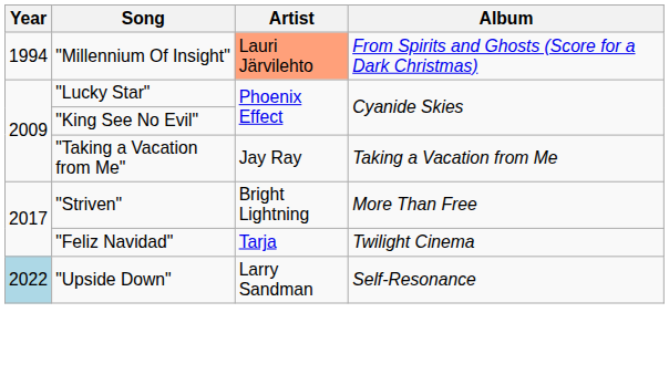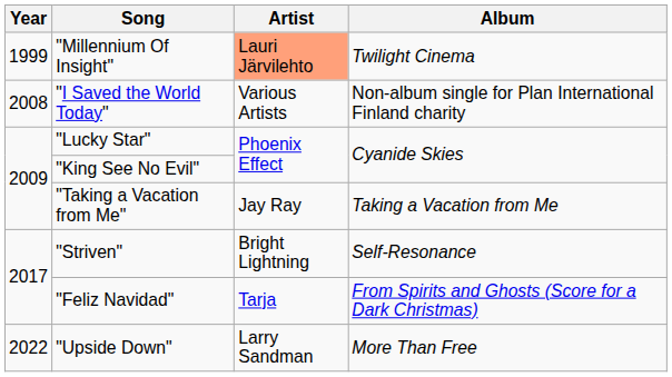"Millennium Of Insight" | Year: 1994 -> 1999
"Millennium Of Insight" | Album: From Spirits and Ghosts (Score for a Dark Christmas) -> Twilight Cinema
+ row: 2008 | "I Saved the World Today" | Various Artists | Non-album single for Plan International Finland charity
"Striven" | Album: More Than Free -> Self-Resonance
"Feliz Navidad" | Album: Twilight Cinema -> From Spirits and Ghosts (Score for a Dark Christmas)
"Upside Down" | Year: lightblue background -> no background
"Upside Down" | Album: Self-Resonance -> More Than Free
